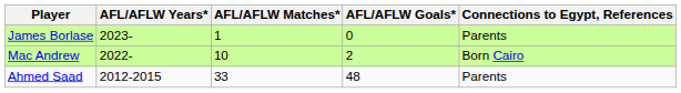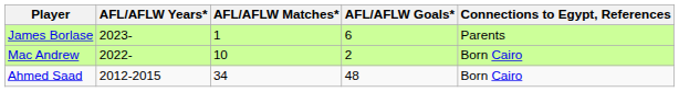James Borlase | AFL/AFLW Goals*: 0 -> 6
Ahmed Saad | AFL/AFLW Matches*: 33 -> 34
Ahmed Saad | Connections to Egypt, References: Parents -> Born Cairo
